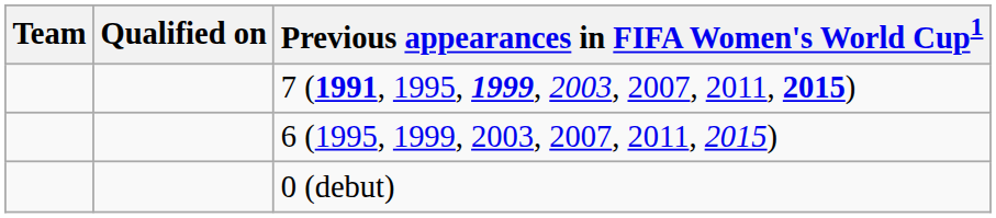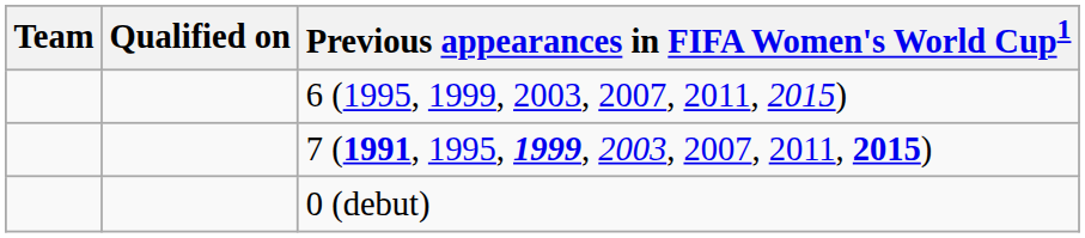rows swapped: 6 (1995, 1999, 2003, 2007, 2011, 2015) <-> 7 (1991, 1995, 1999, 2003, 2007, 2011, 2015)
